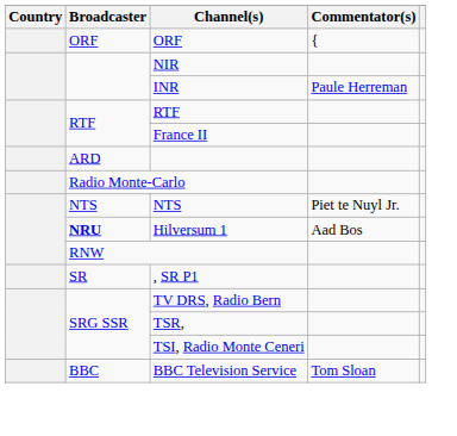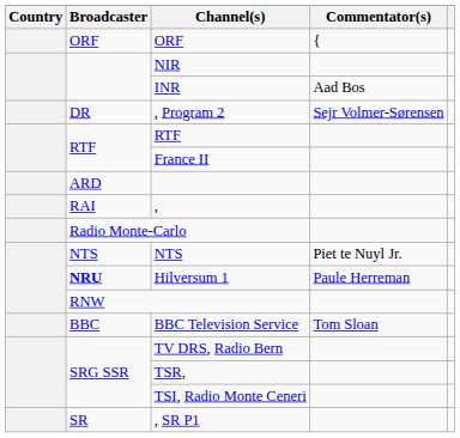INR | Commentator(s): Paule Herreman -> Aad Bos
+ row: DR | , Program 2 | Sejr Volmer-Sørensen
+ row: RAI | ,
Hilversum 1 | Commentator(s): Aad Bos -> Paule Herreman
rows swapped: , SR P1 <-> BBC Television Service
